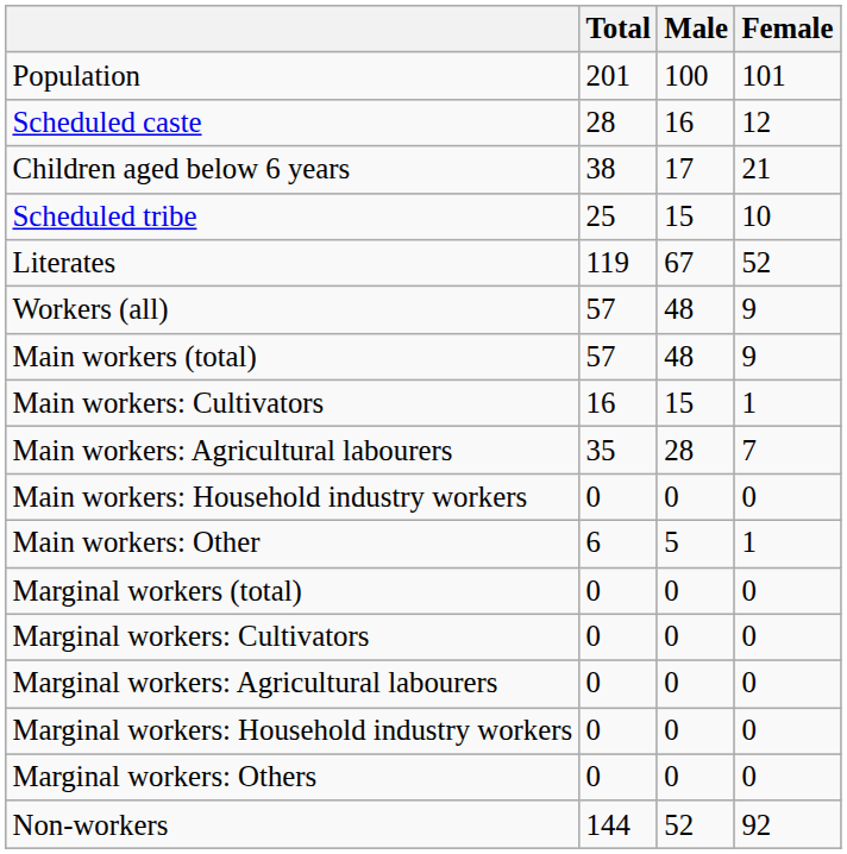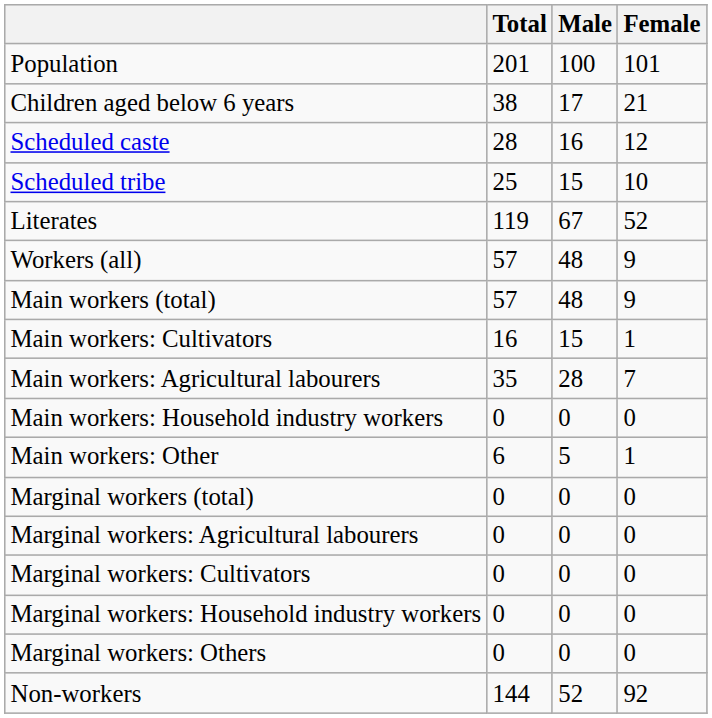rows swapped: Children aged below 6 years <-> Scheduled caste
rows swapped: Marginal workers: Cultivators <-> Marginal workers: Agricultural labourers
